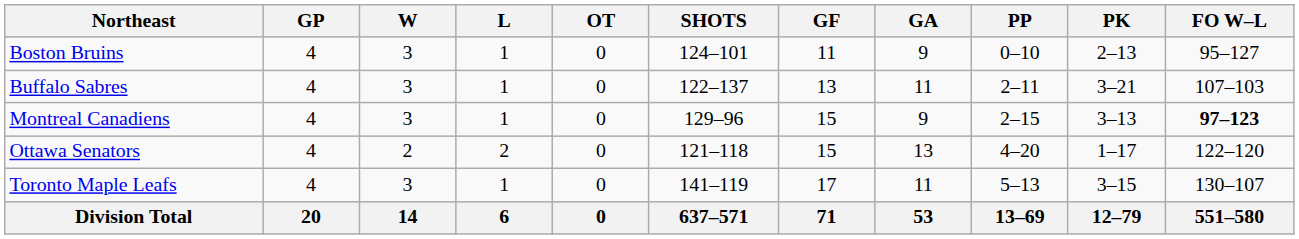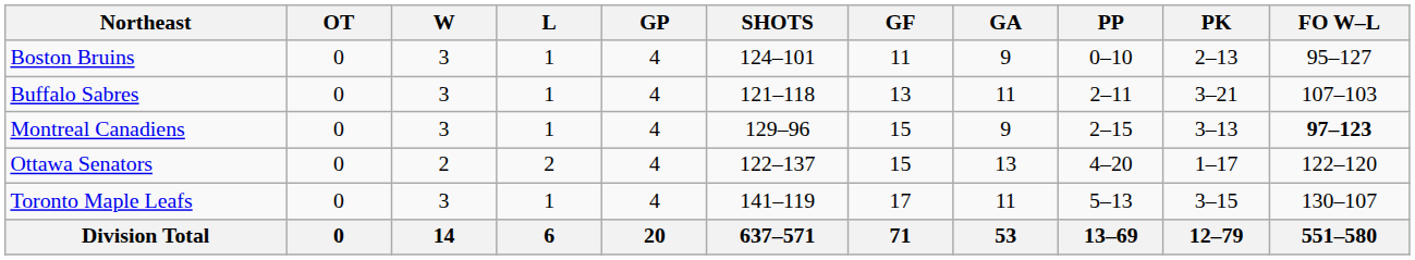columns swapped: GP <-> OT
Buffalo Sabres | SHOTS: 122–137 -> 121–118
Ottawa Senators | SHOTS: 121–118 -> 122–137
